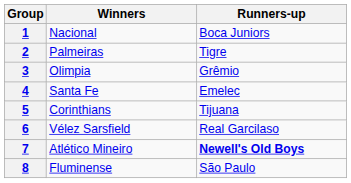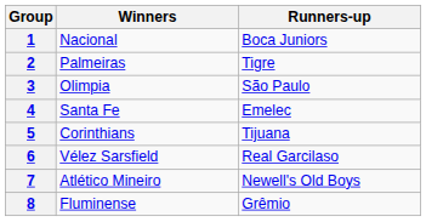3 | Runners-up: Grêmio -> São Paulo
7 | Runners-up: bold -> normal
8 | Runners-up: São Paulo -> Grêmio
